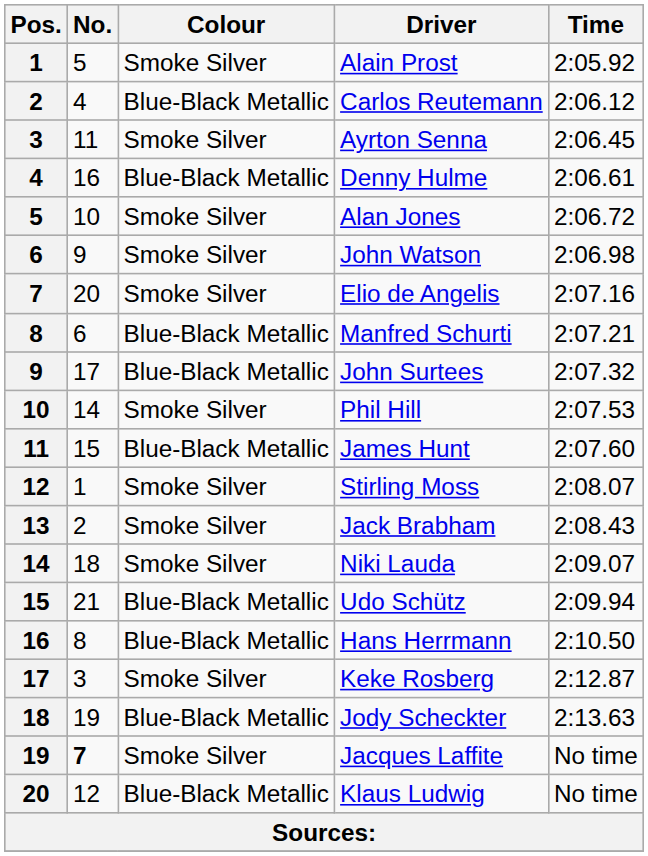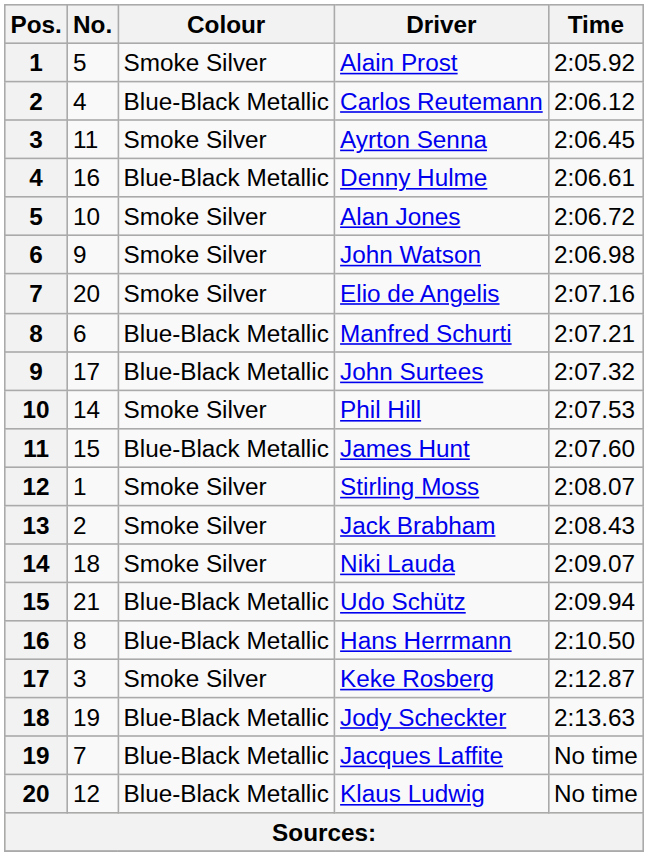Jacques Laffite | No.: bold -> normal
Jacques Laffite | Colour: Smoke Silver -> Blue-Black Metallic
